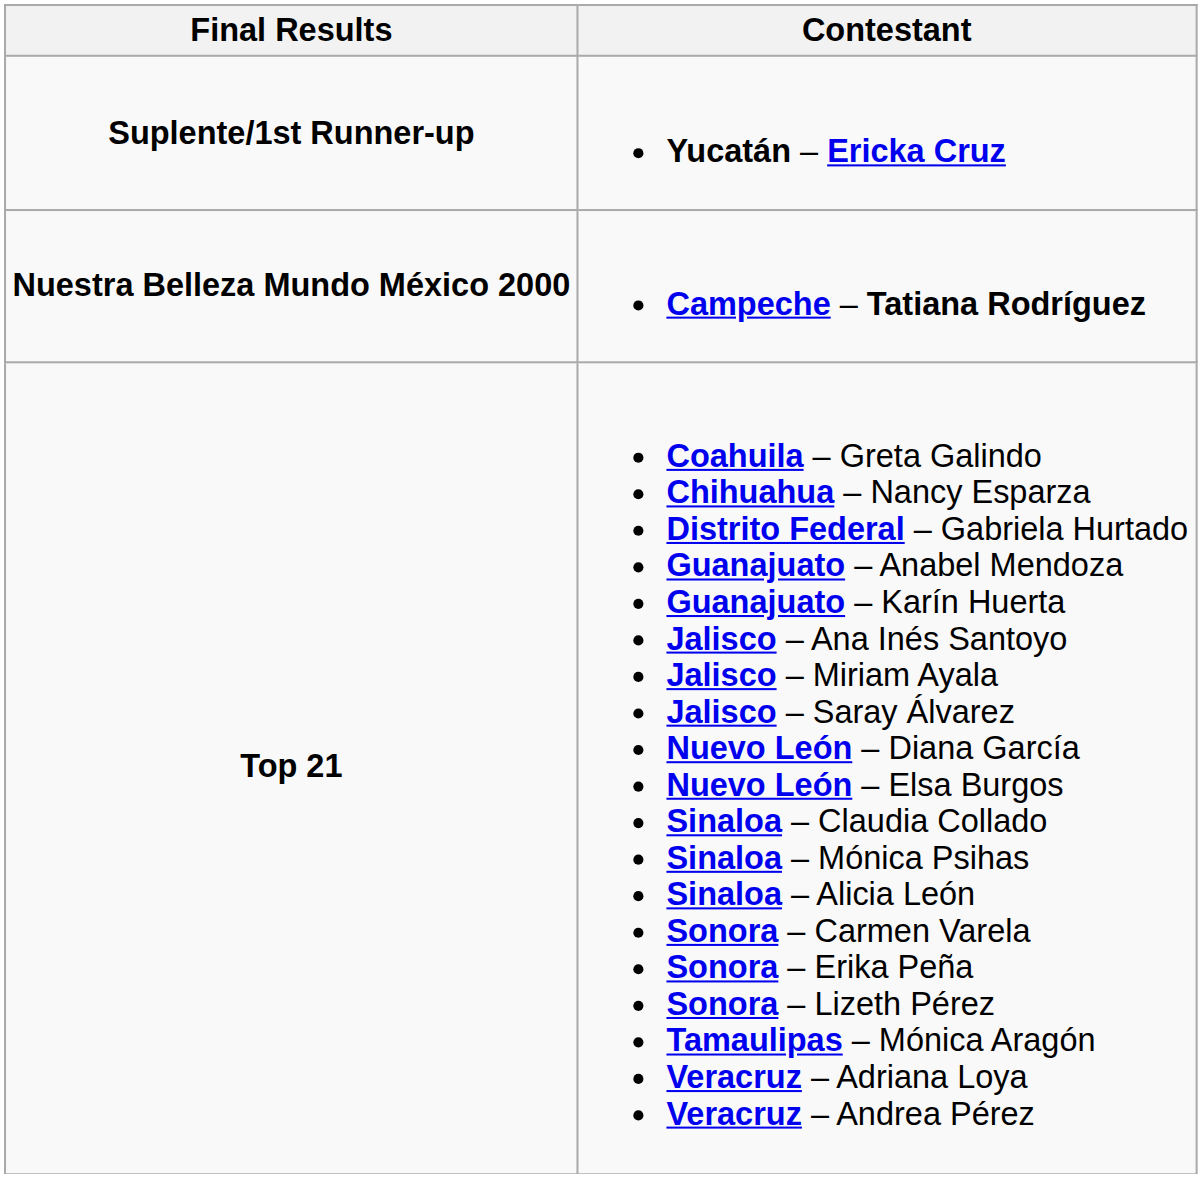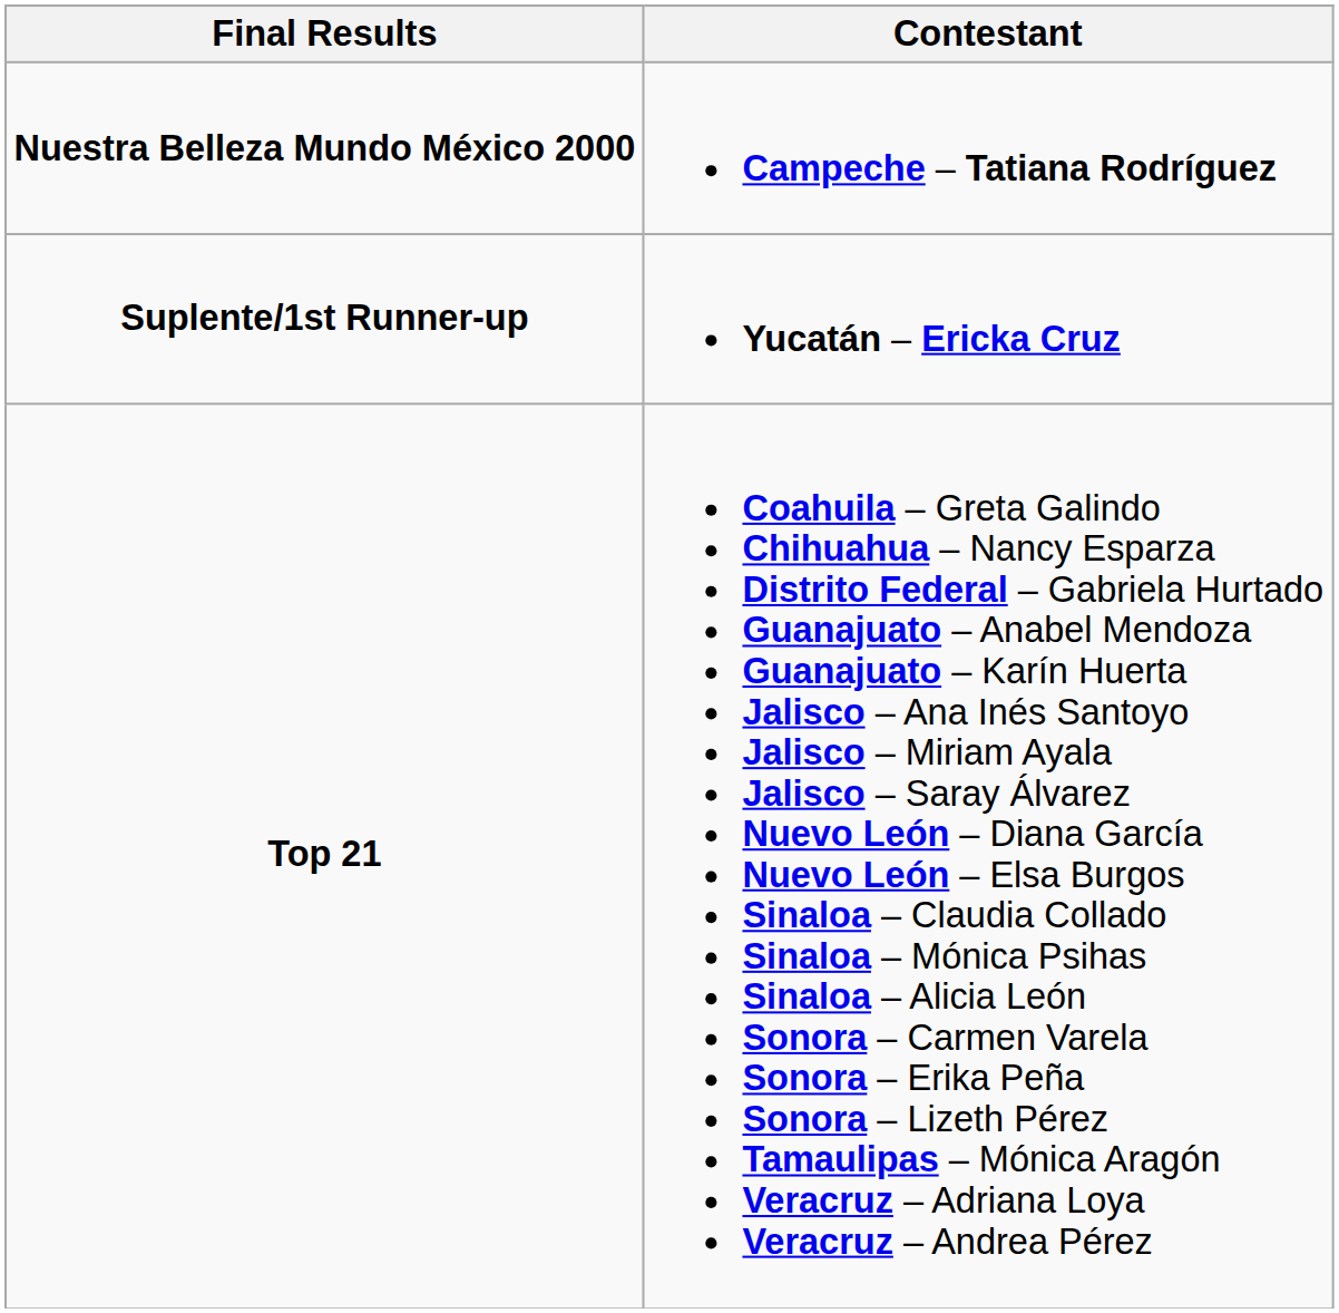rows swapped: Nuestra Belleza Mundo México 2000 <-> Suplente/1st Runner-up
